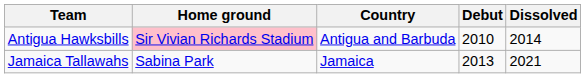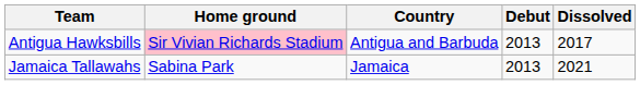Antigua Hawksbills | Debut: 2010 -> 2013
Antigua Hawksbills | Dissolved: 2014 -> 2017
